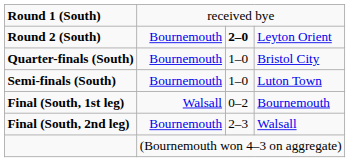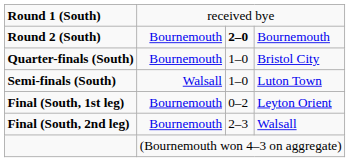Round 2 (South) | column 4: Leyton Orient -> Bournemouth
Semi-finals (South) | column 2: Bournemouth -> Walsall
Final (South, 1st leg) | column 2: Walsall -> Bournemouth
Final (South, 1st leg) | column 4: Bournemouth -> Leyton Orient
